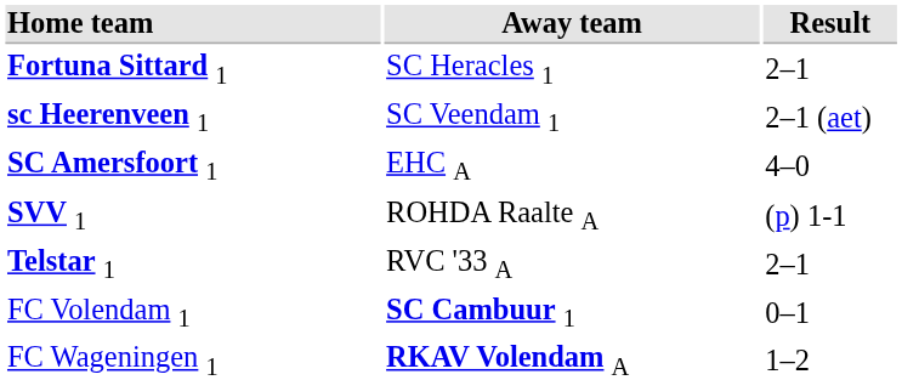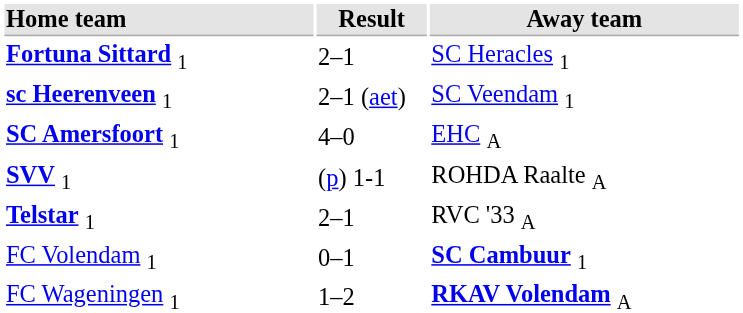columns swapped: Result <-> Away team
